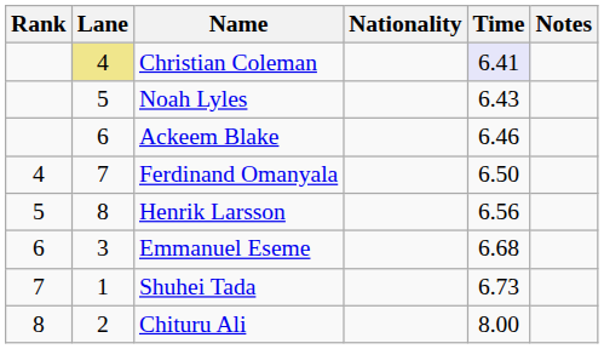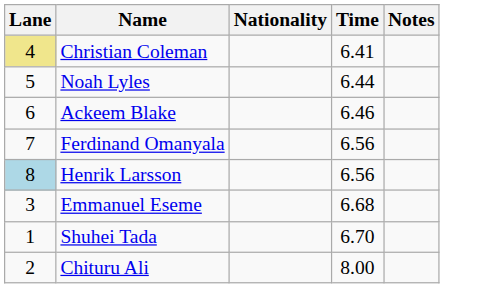- column: Rank | 4 | 5 | 6 | 7 | 8
Christian Coleman | Time: lavender background -> no background
Noah Lyles | Time: 6.43 -> 6.44
Ferdinand Omanyala | Time: 6.50 -> 6.56
Henrik Larsson | Lane: no background -> lightblue background
Shuhei Tada | Time: 6.73 -> 6.70
